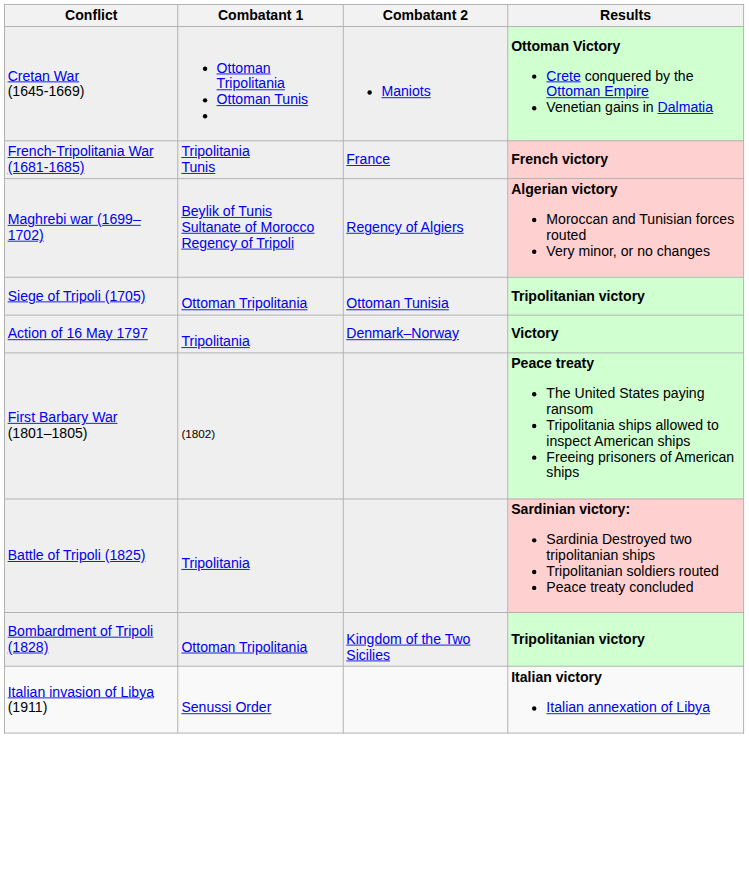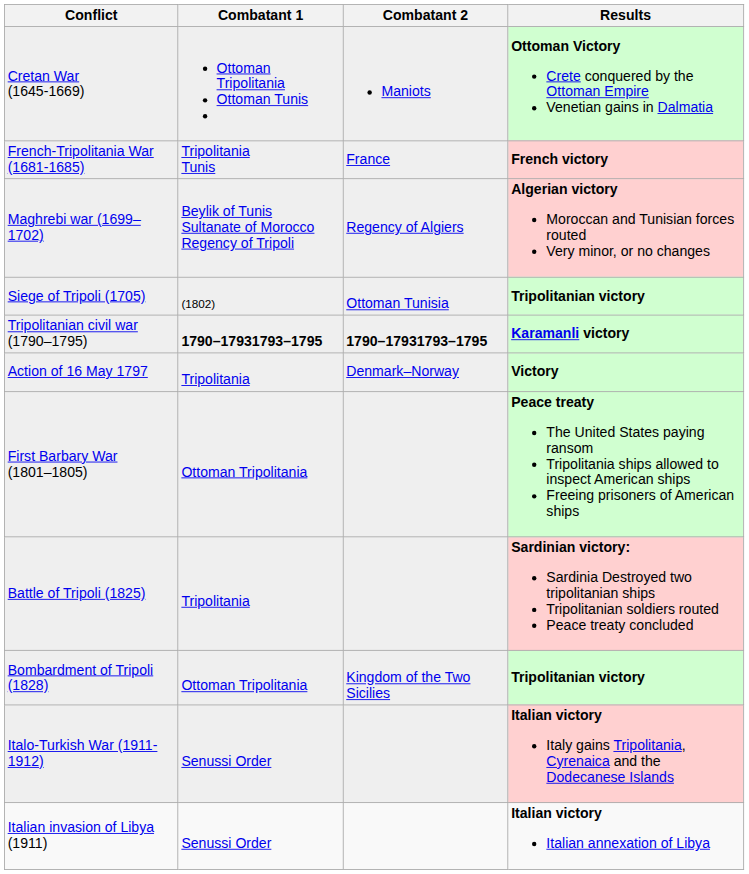Siege of Tripoli (1705) | Combatant 1: Ottoman Tripolitania -> (1802)
+ row: Tripolitanian civil war (1790–1795) | 1790–17931793–1795 | 1790–17931793–1795 | Karamanli victory
First Barbary War (1801–1805) | Combatant 1: (1802) -> Ottoman Tripolitania
+ row: Italo-Turkish War (1911-1912) | Senussi Order | Italian victory Italy gains Tripolitania, Cyrenaica and the Dodecanese Islands
